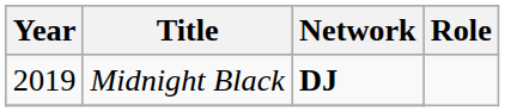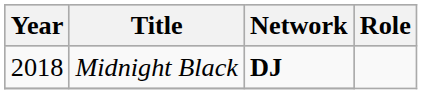Midnight Black | Year: 2019 -> 2018
